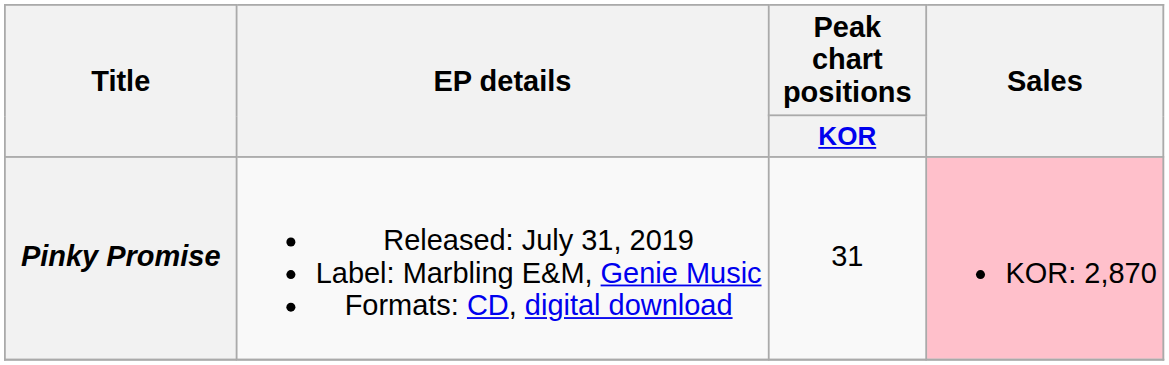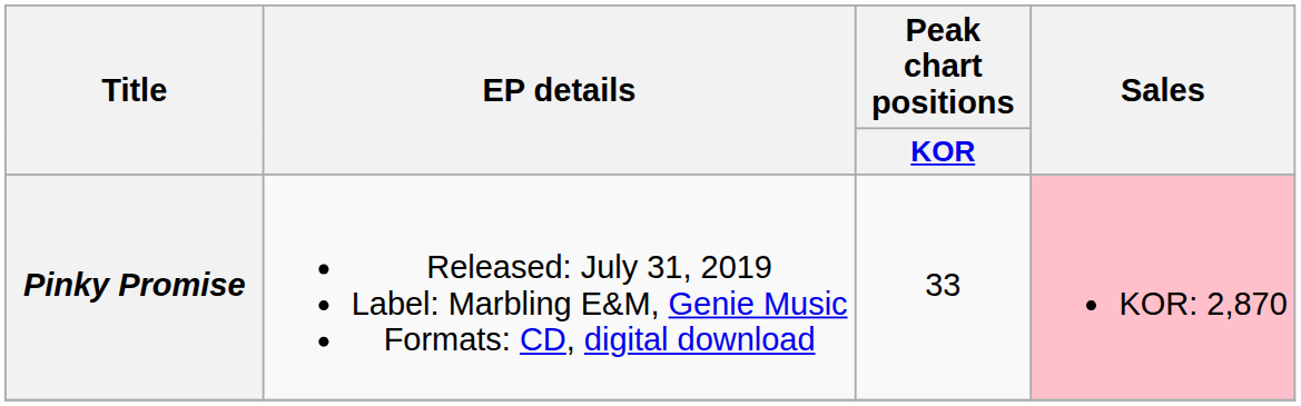Pinky Promise | Peak chart positions / KOR: 31 -> 33
